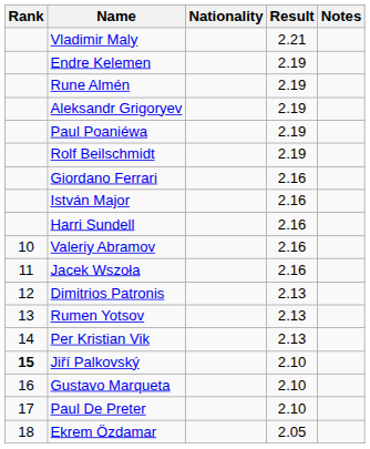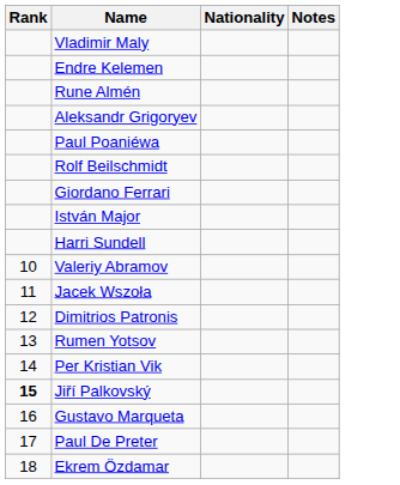- column: Result | 2.21 | 2.19 | 2.19 | 2.19 | 2.19 | 2.19 | 2.16 | 2.16 | 2.16 | 2.16 | 2.16 | 2.13 | 2.13 | 2.13 | 2.10 | 2.10 | 2.10 | 2.05
